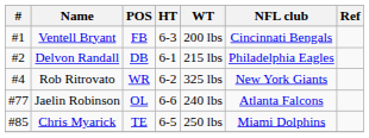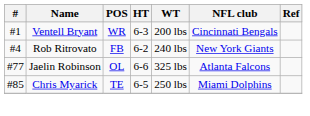Ventell Bryant | POS: FB -> WR
- row: #2 | Delvon Randall | DB | 6-1 | 215 lbs | Philadelphia Eagles
Rob Ritrovato | POS: WR -> FB
Rob Ritrovato | WT: 325 lbs -> 240 lbs
Jaelin Robinson | WT: 240 lbs -> 325 lbs
